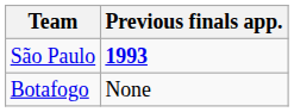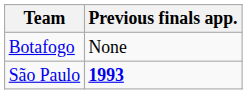rows swapped: São Paulo <-> Botafogo
